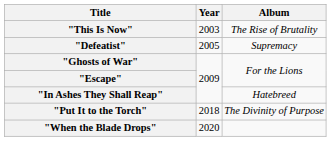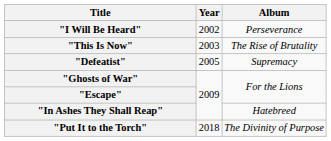+ row: "I Will Be Heard" | 2002 | Perseverance
- row: "When the Blade Drops" | 2020
